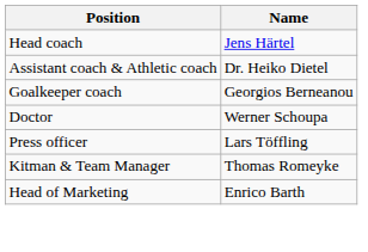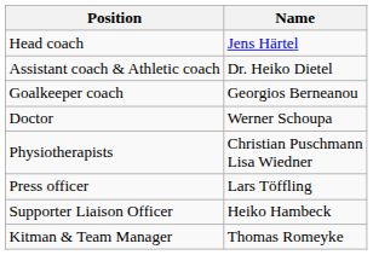+ row: Physiotherapists | Christian Puschmann Lisa Wiedner
+ row: Supporter Liaison Officer | Heiko Hambeck
- row: Head of Marketing | Enrico Barth
